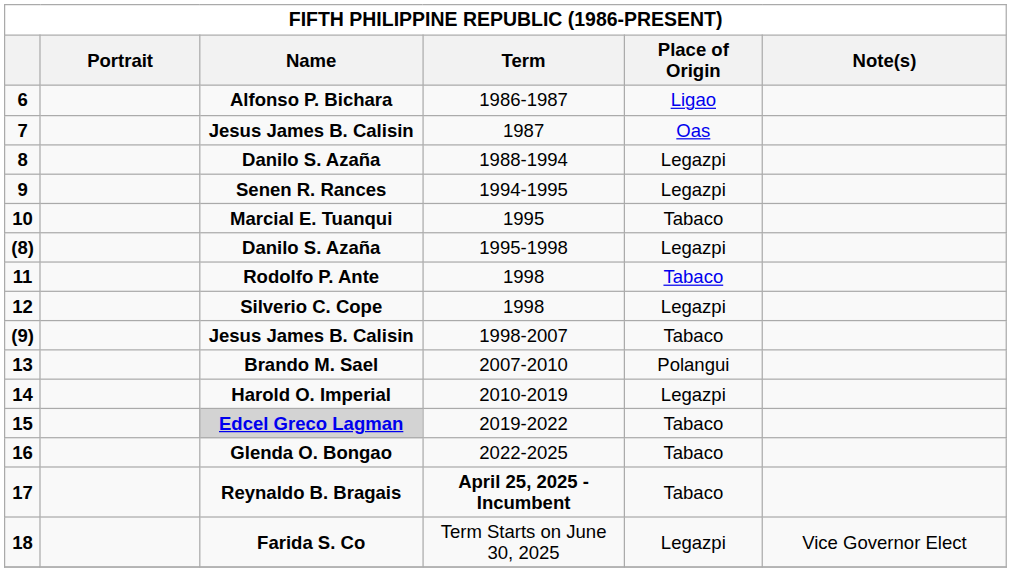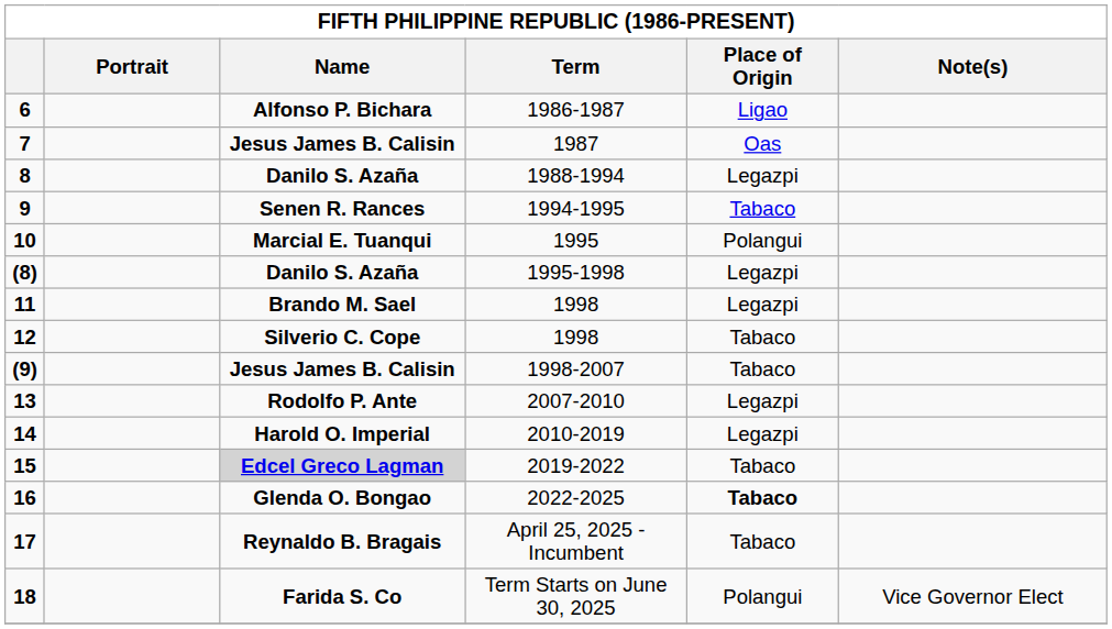9 | Place of Origin: Legazpi -> Tabaco
10 | Place of Origin: Tabaco -> Polangui
11 | Name: Rodolfo P. Ante -> Brando M. Sael
11 | Place of Origin: Tabaco -> Legazpi
12 | Place of Origin: Legazpi -> Tabaco
13 | Name: Brando M. Sael -> Rodolfo P. Ante
13 | Place of Origin: Polangui -> Legazpi
16 | Place of Origin: normal -> bold
17 | Term: bold -> normal
18 | Place of Origin: Legazpi -> Polangui
